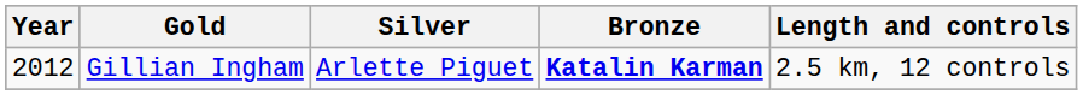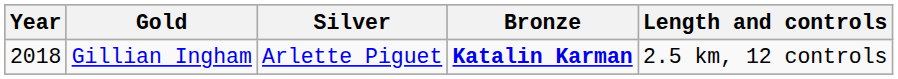Gillian Ingham | Year: 2012 -> 2018
